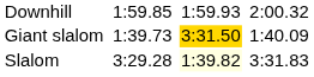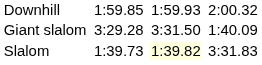Giant slalom | column 3: 1:39.73 -> 3:29.28
Giant slalom | column 5: gold background -> no background
Slalom | column 3: 3:29.28 -> 1:39.73
